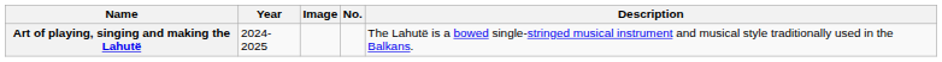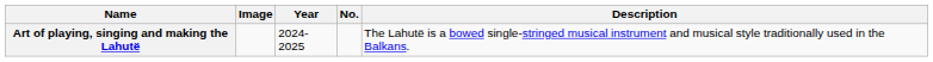columns swapped: Image <-> Year
